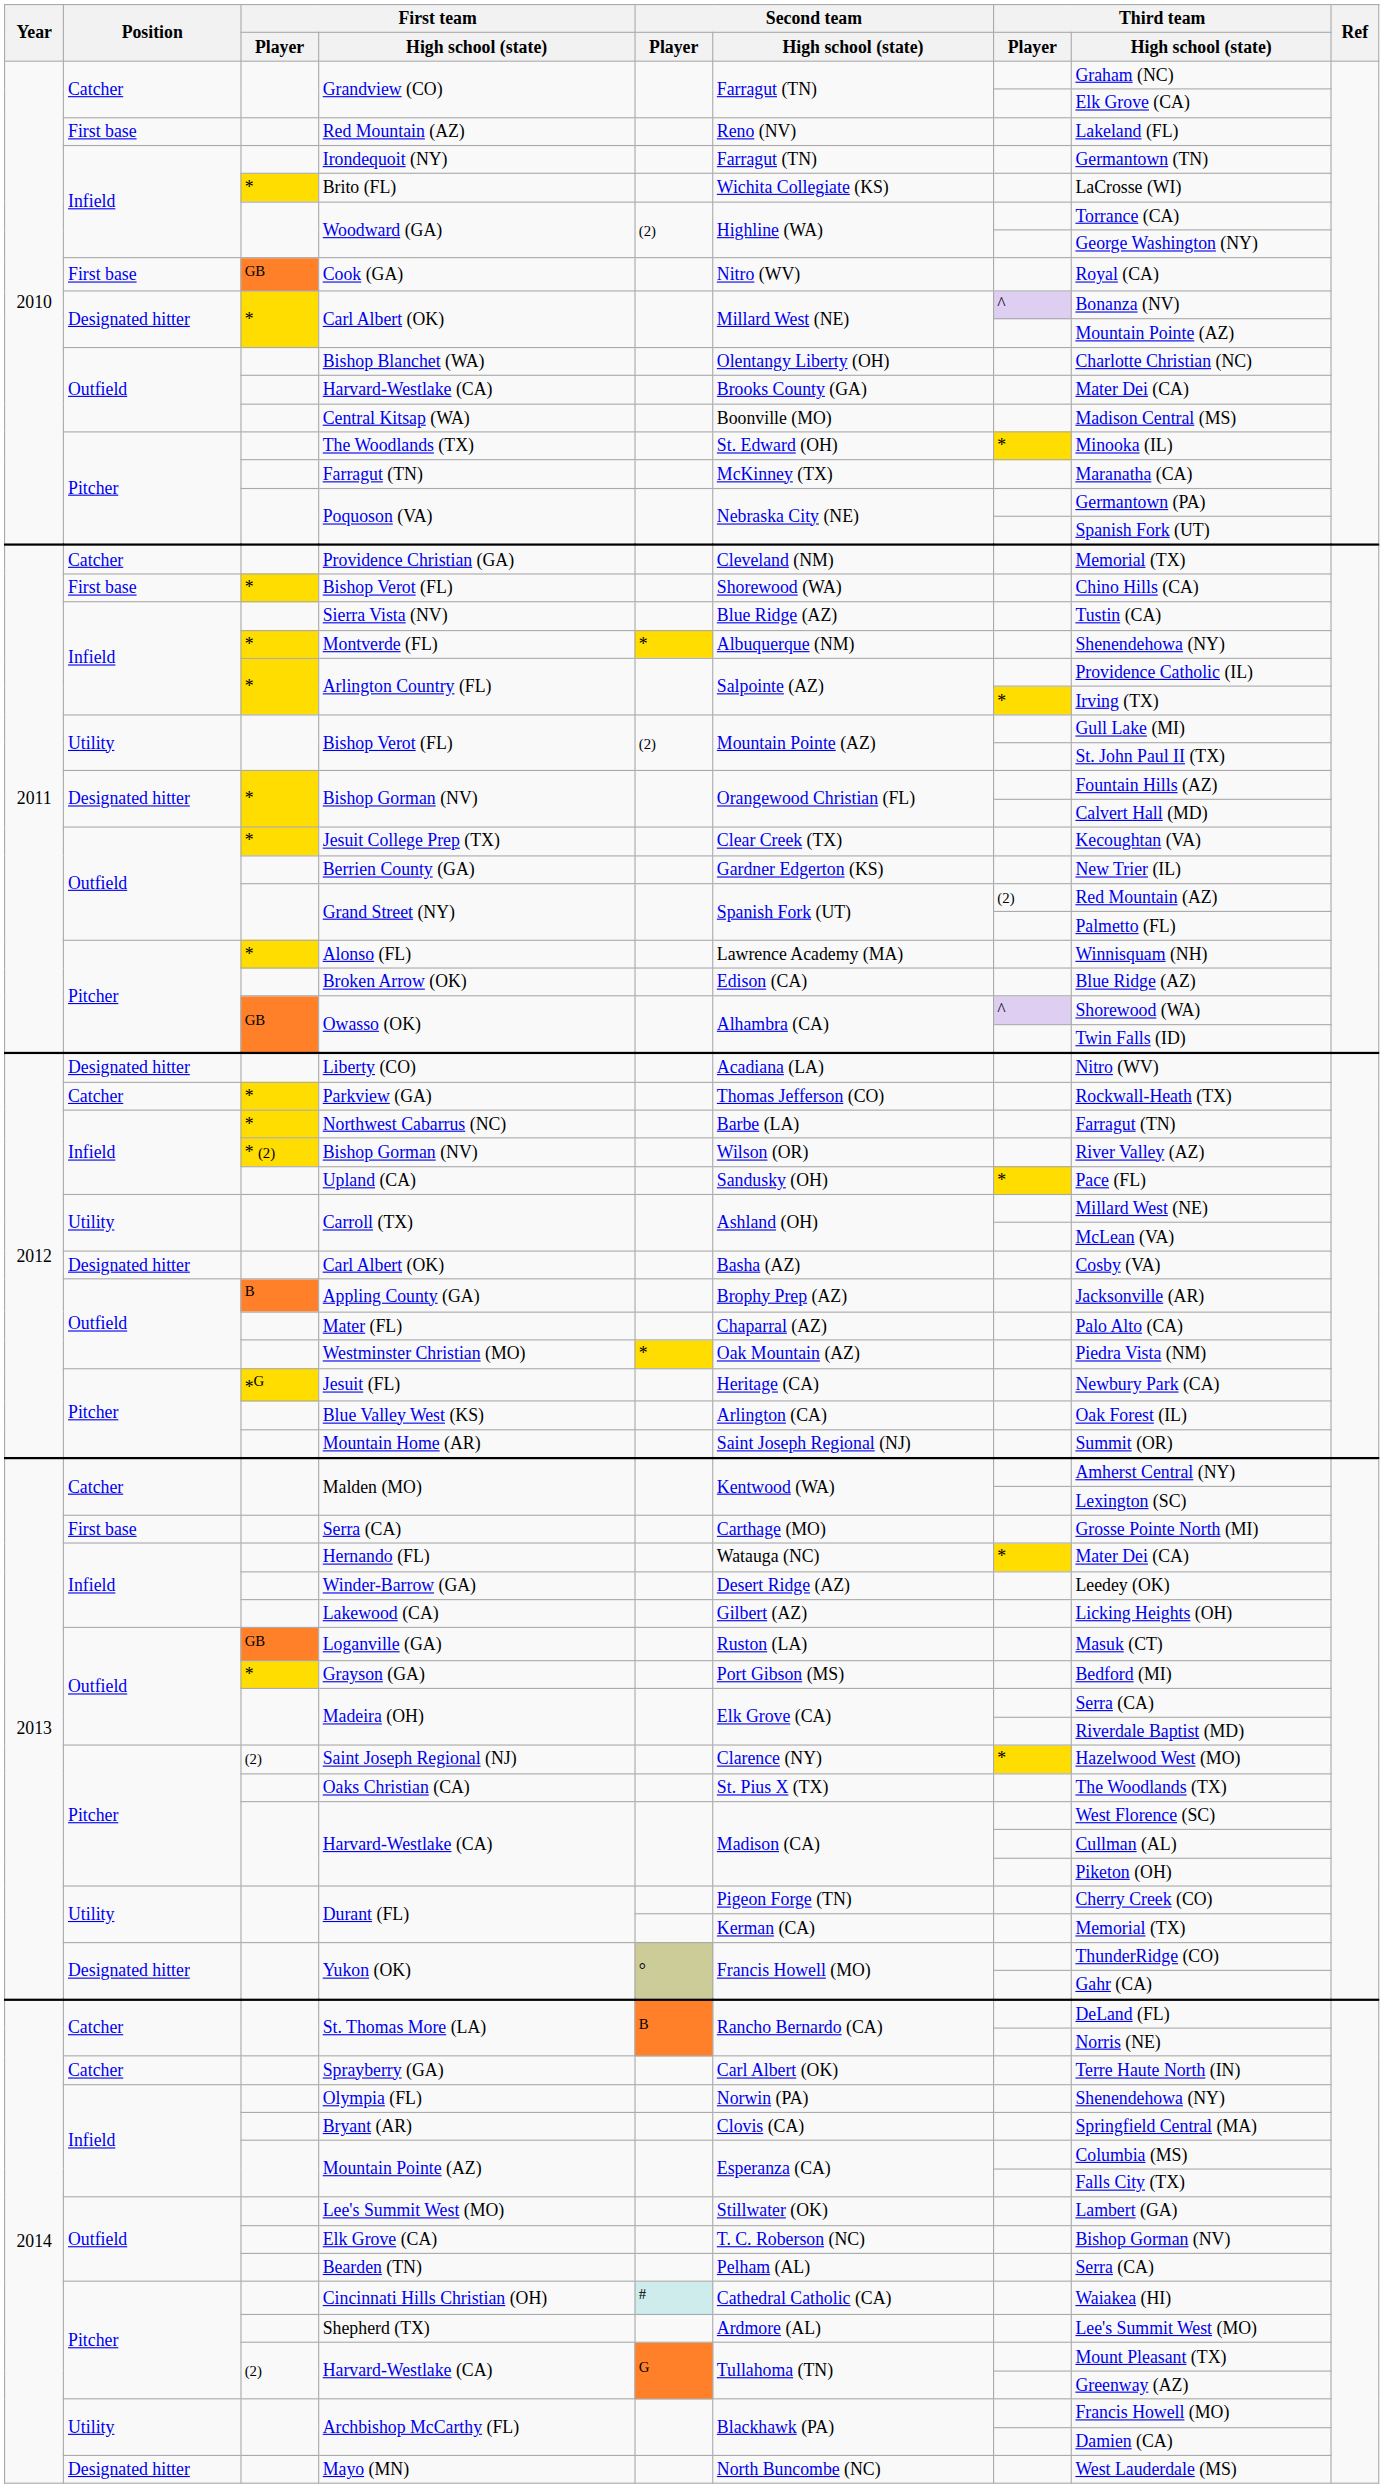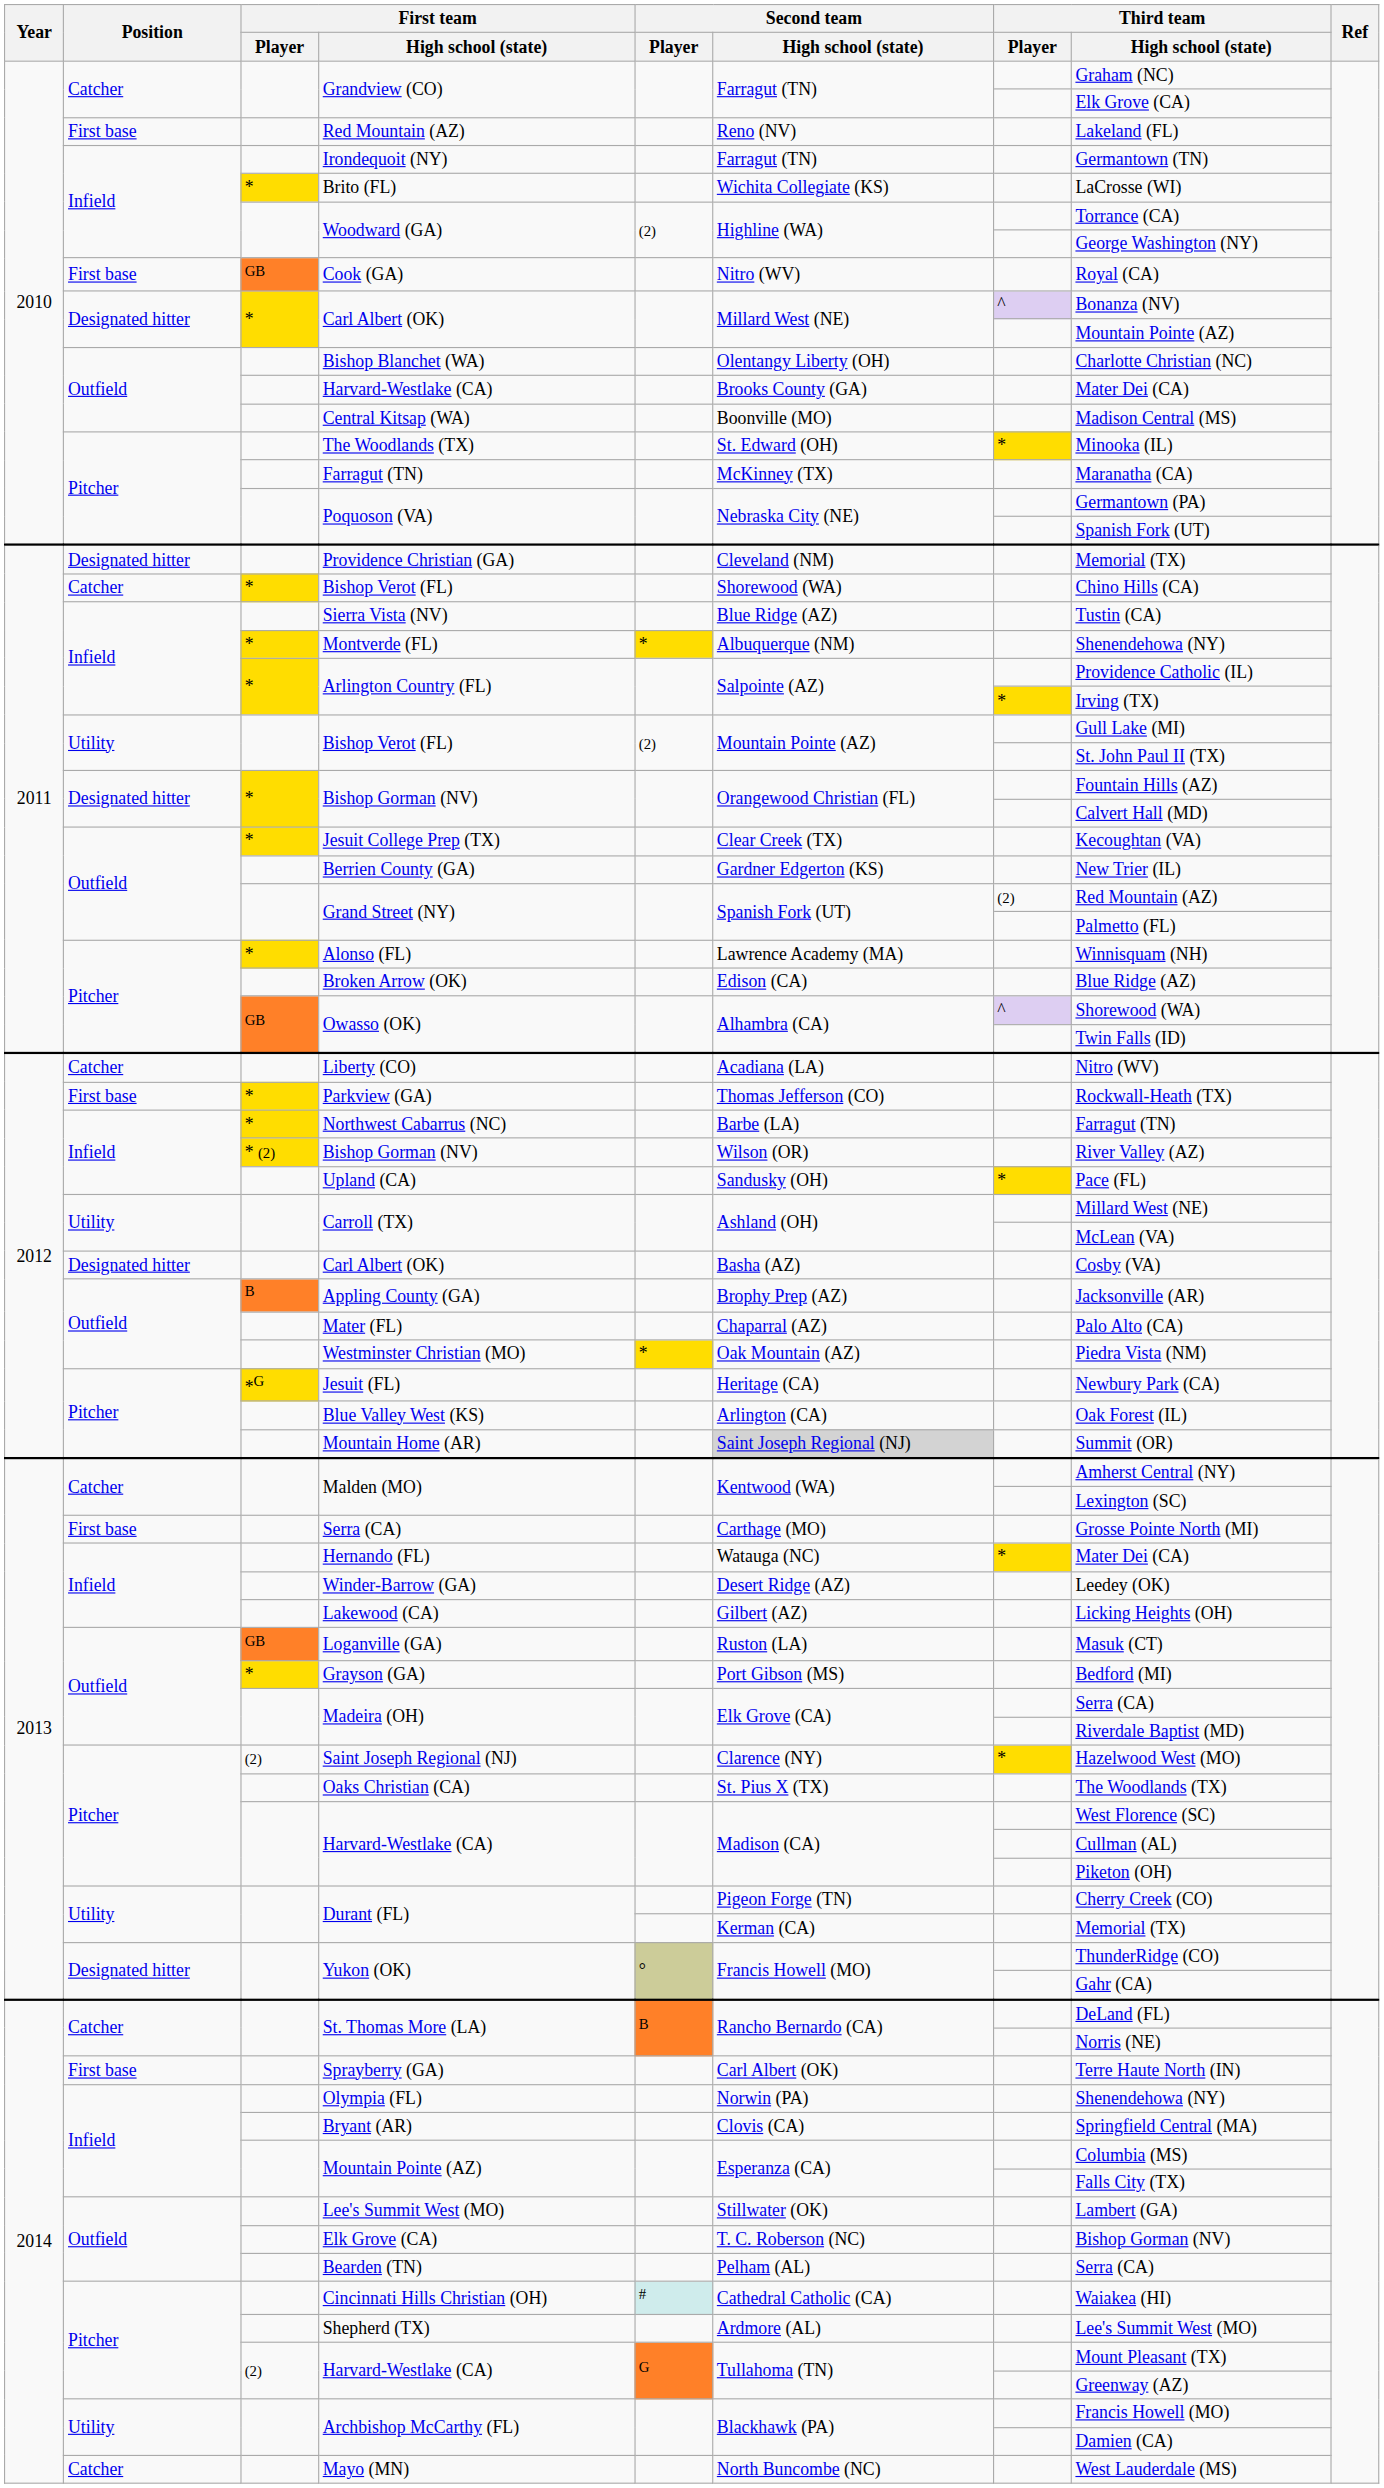Providence Christian (GA) | Position: Catcher -> Designated hitter
* / Bishop Verot (FL) | Position: First base -> Catcher
Liberty (CO) | Position: Designated hitter -> Catcher
Parkview (GA) | Position: Catcher -> First base
Mountain Home (AR) | Second team / High school (state): no background -> lightgrey background
Sprayberry (GA) | Position: Catcher -> First base
Mayo (MN) | Position: Designated hitter -> Catcher
